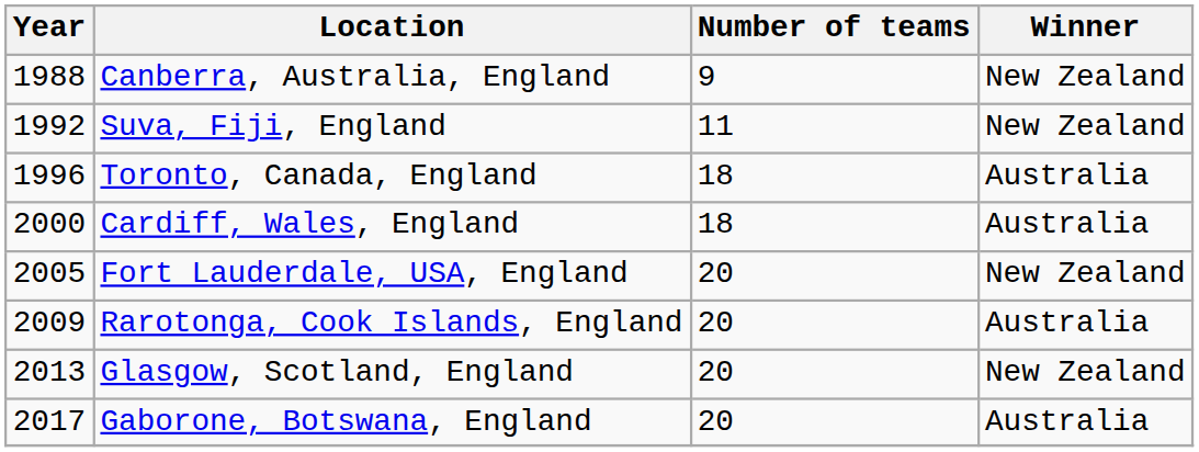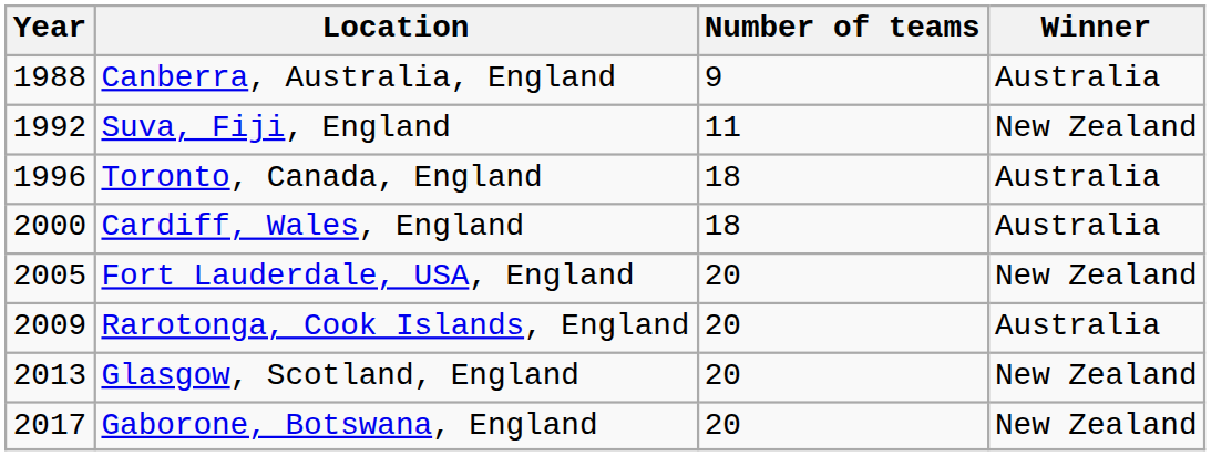Canberra, Australia, England | Winner: New Zealand -> Australia
Gaborone, Botswana, England | Winner: Australia -> New Zealand
